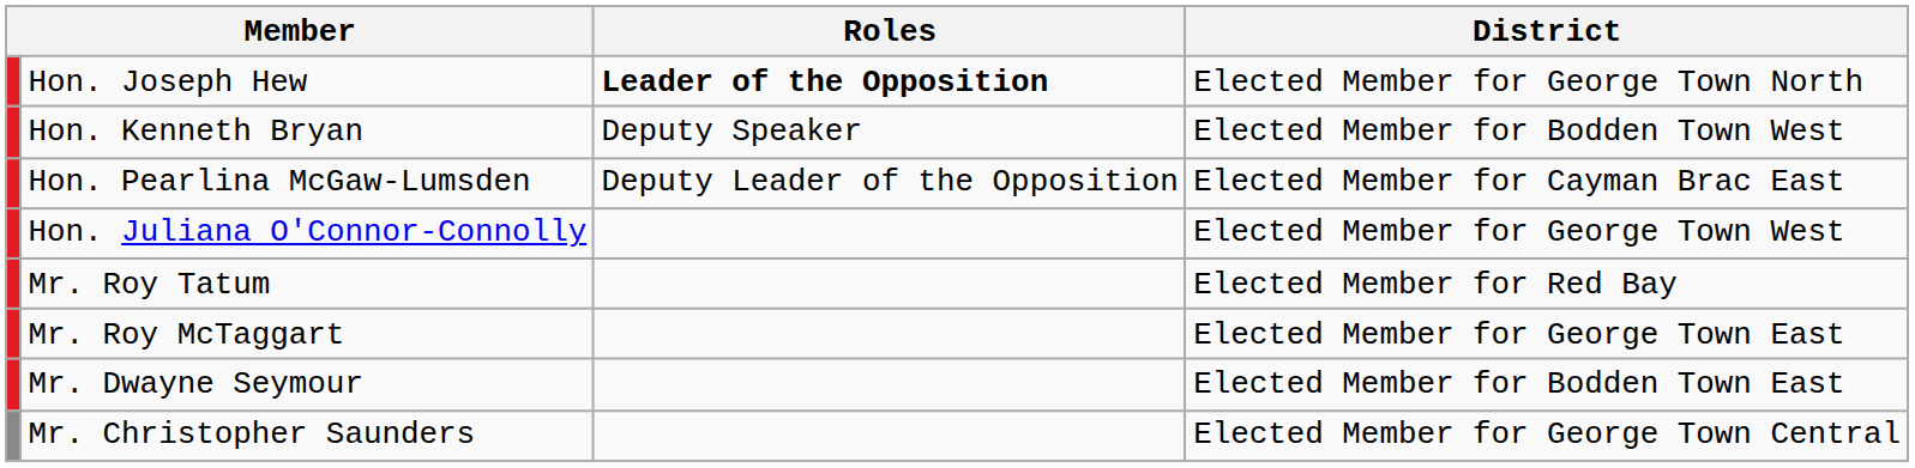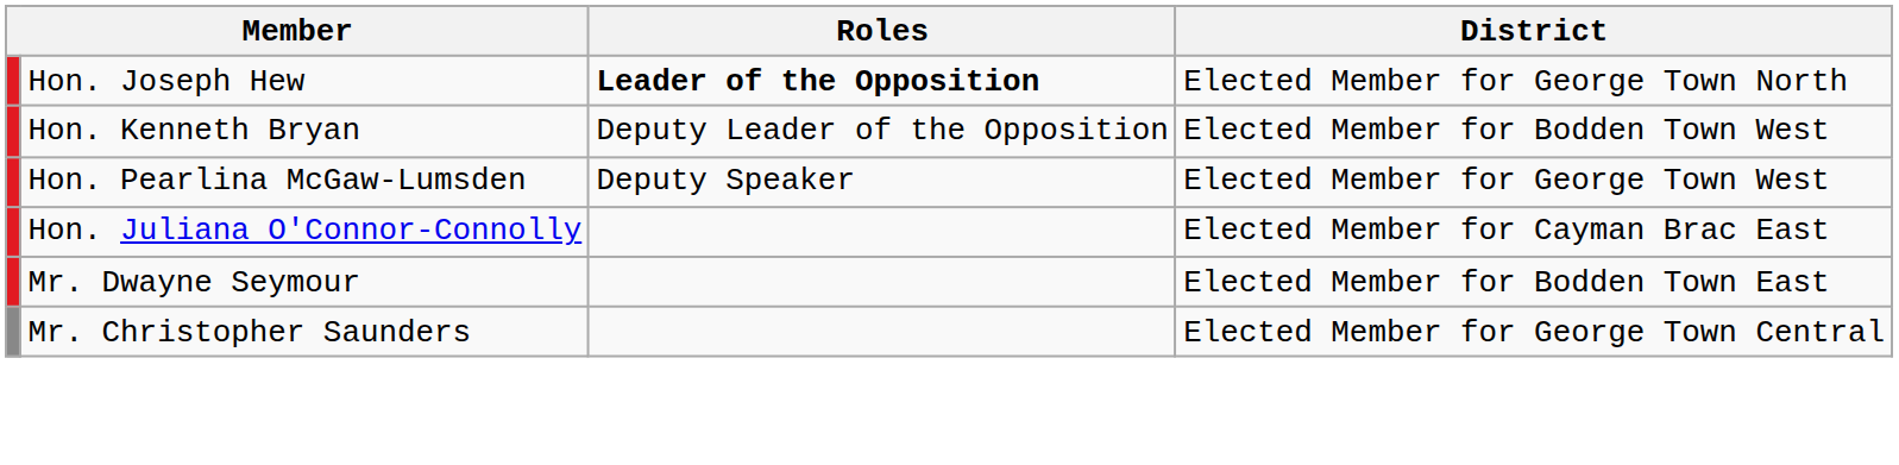Hon. Kenneth Bryan | Roles: Deputy Speaker -> Deputy Leader of the Opposition
Hon. Pearlina McGaw-Lumsden | Roles: Deputy Leader of the Opposition -> Deputy Speaker
Hon. Pearlina McGaw-Lumsden | District: Elected Member for Cayman Brac East -> Elected Member for George Town West
Hon. Juliana O'Connor-Connolly | District: Elected Member for George Town West -> Elected Member for Cayman Brac East
- row: Mr. Roy Tatum | Elected Member for Red Bay
- row: Mr. Roy McTaggart | Elected Member for George Town East
